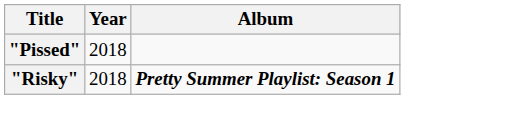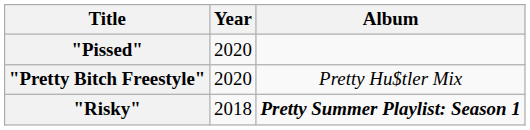"Pissed" | Year: 2018 -> 2020
+ row: "Pretty Bitch Freestyle" | 2020 | Pretty Hu$tler Mix
